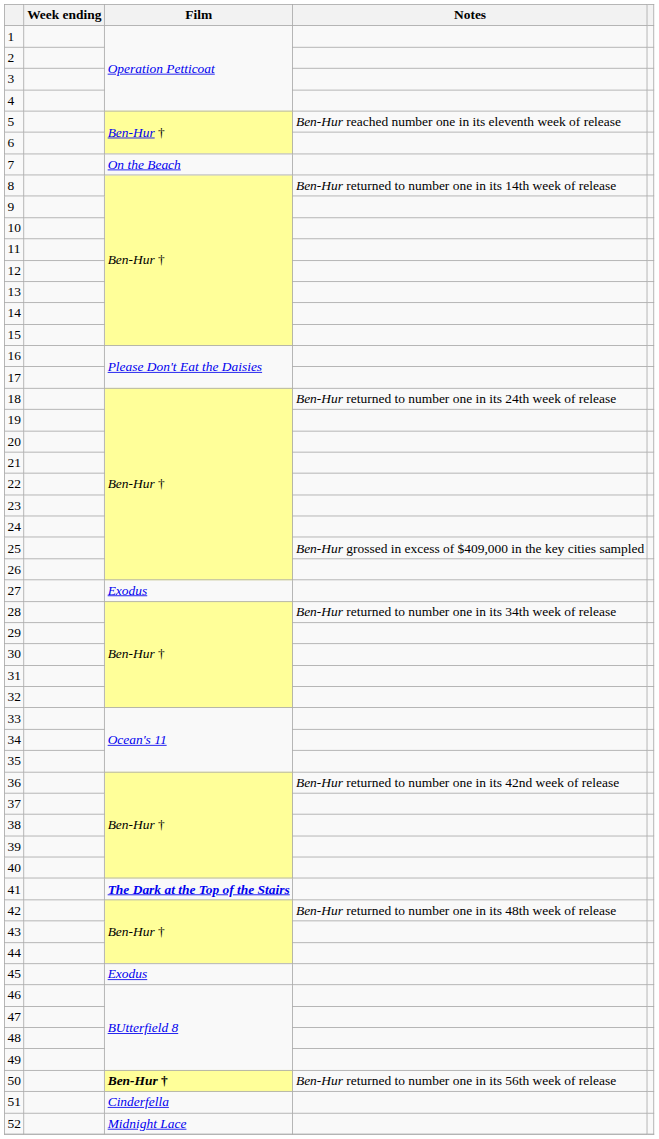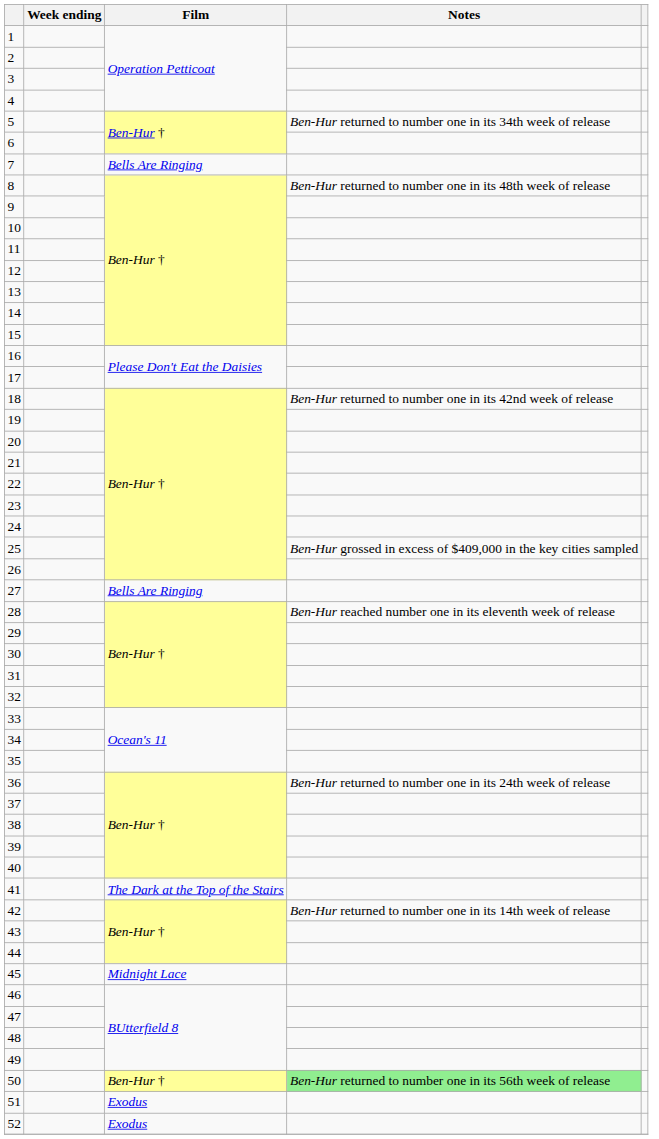5 | Notes: Ben-Hur reached number one in its eleventh week of release -> Ben-Hur returned to number one in its 34th week of release
7 | Film: On the Beach -> Bells Are Ringing
8 | Notes: Ben-Hur returned to number one in its 14th week of release -> Ben-Hur returned to number one in its 48th week of release
18 | Notes: Ben-Hur returned to number one in its 24th week of release -> Ben-Hur returned to number one in its 42nd week of release
27 | Film: Exodus -> Bells Are Ringing
28 | Notes: Ben-Hur returned to number one in its 34th week of release -> Ben-Hur reached number one in its eleventh week of release
36 | Notes: Ben-Hur returned to number one in its 42nd week of release -> Ben-Hur returned to number one in its 24th week of release
41 | Film: bold -> normal
42 | Notes: Ben-Hur returned to number one in its 48th week of release -> Ben-Hur returned to number one in its 14th week of release
45 | Film: Exodus -> Midnight Lace
50 | Film: bold -> normal
50 | Notes: no background -> lightgreen background
51 | Film: Cinderfella -> Exodus
52 | Film: Midnight Lace -> Exodus
